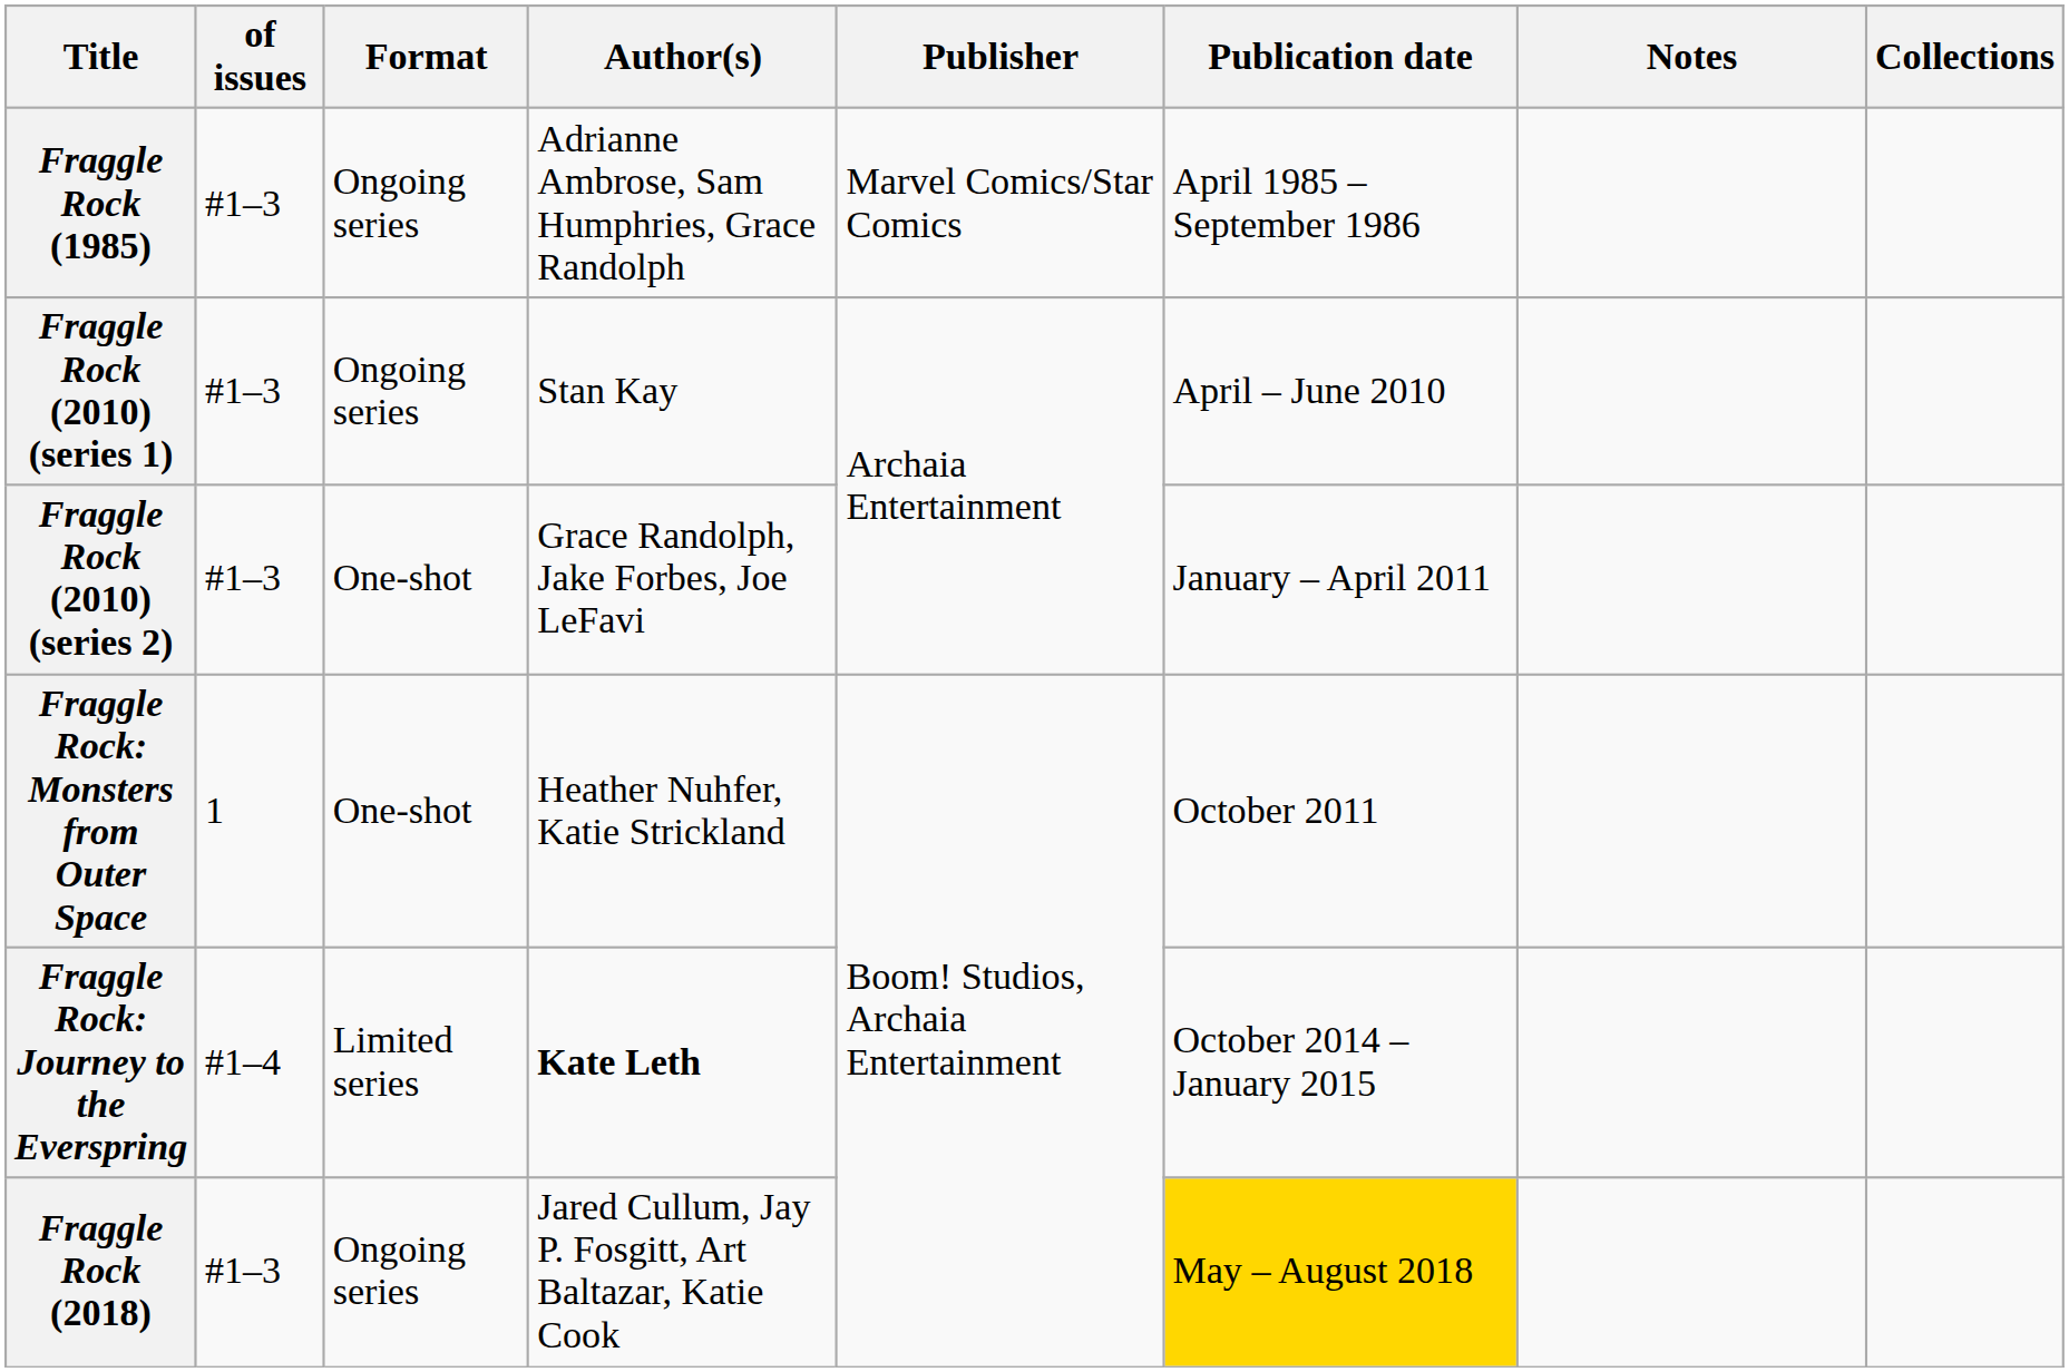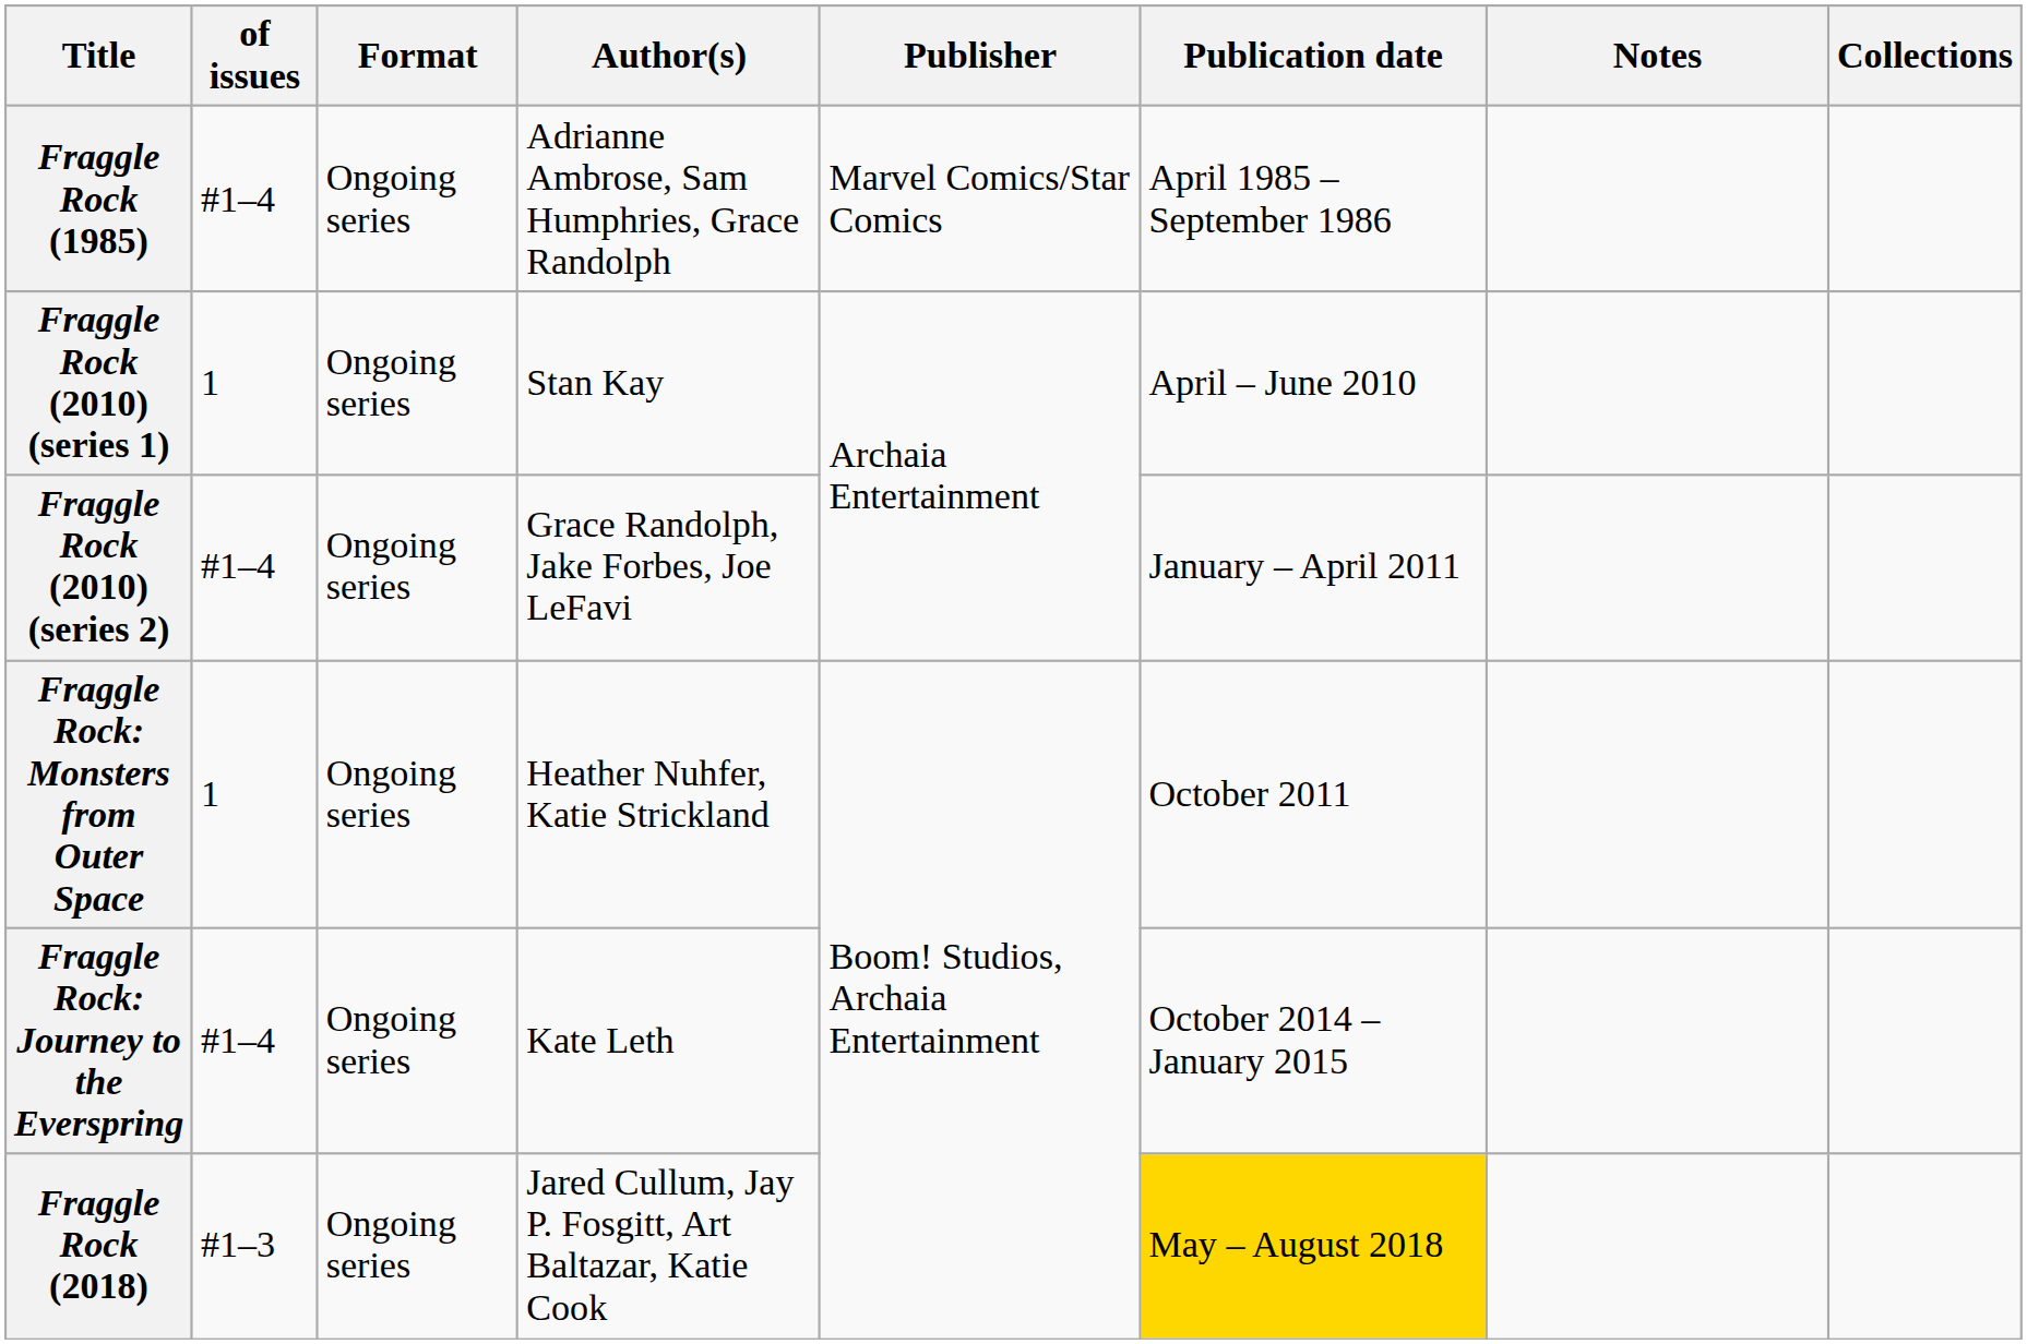Fraggle Rock (1985) | of issues: #1–3 -> #1–4
Fraggle Rock (2010) (series 1) | of issues: #1–3 -> 1
Fraggle Rock (2010) (series 2) | of issues: #1–3 -> #1–4
Fraggle Rock (2010) (series 2) | Format: One-shot -> Ongoing series
Fraggle Rock: Monsters from Outer Space | Format: One-shot -> Ongoing series
Fraggle Rock: Journey to the Everspring | Format: Limited series -> Ongoing series
Fraggle Rock: Journey to the Everspring | Author(s): bold -> normal
